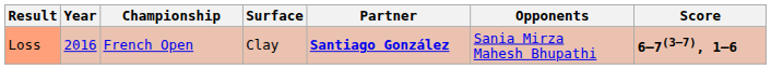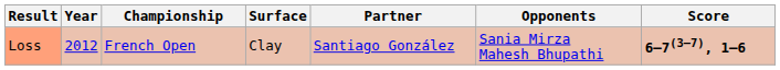Loss | Year: 2016 -> 2012
Loss | Partner: bold -> normal
